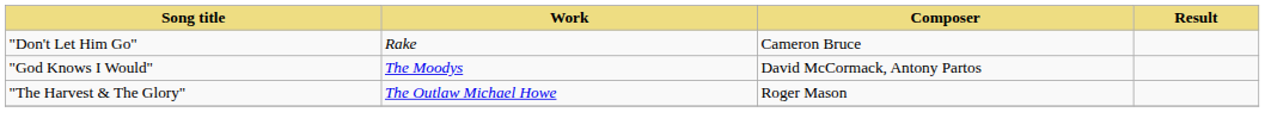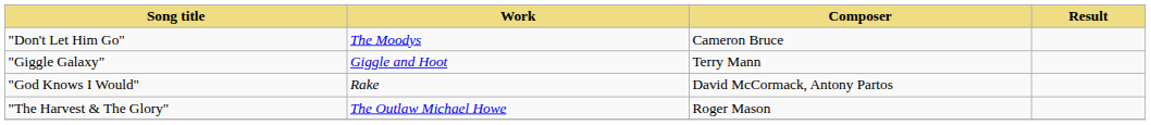"Don't Let Him Go" | Work: Rake -> The Moodys
+ row: "Giggle Galaxy" | Giggle and Hoot | Terry Mann
"God Knows I Would" | Work: The Moodys -> Rake
